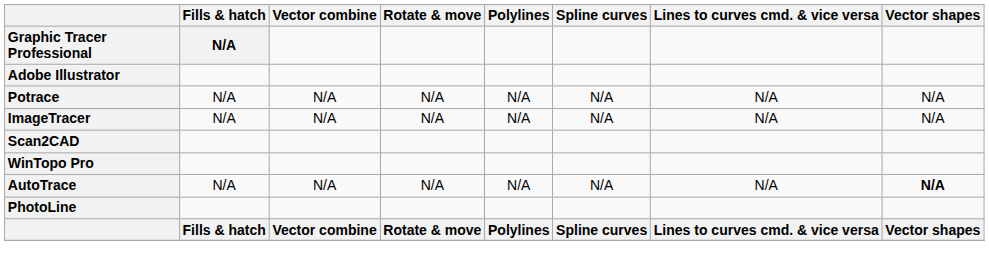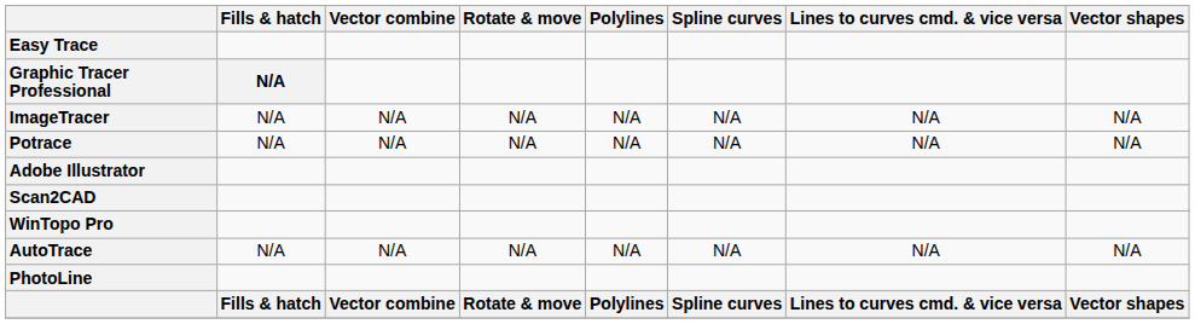+ row: Easy Trace
rows swapped: Adobe Illustrator <-> ImageTracer
AutoTrace | Vector shapes: bold -> normal
